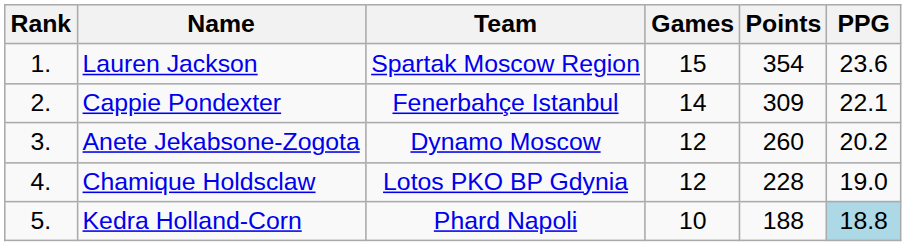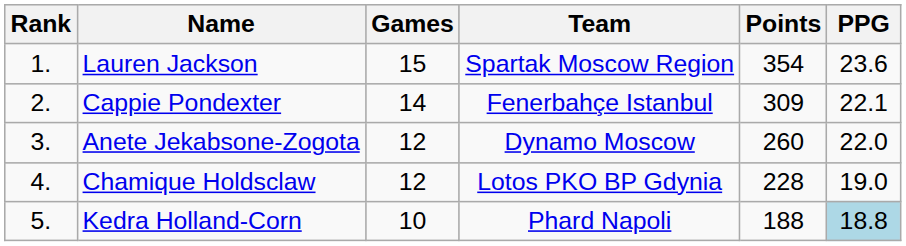columns swapped: Team <-> Games
Anete Jekabsone-Zogota | PPG: 20.2 -> 22.0
